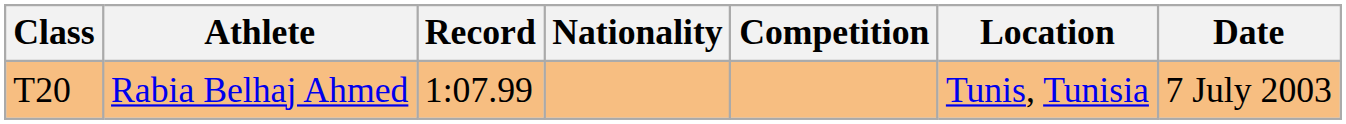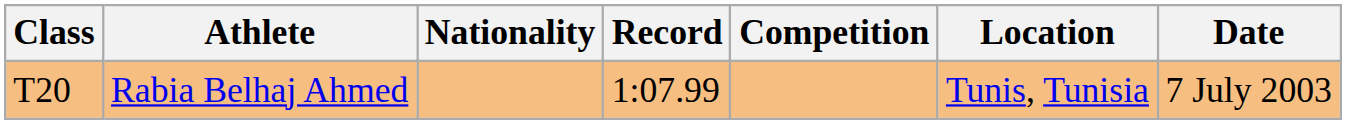columns swapped: Nationality <-> Record
